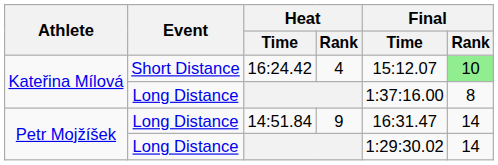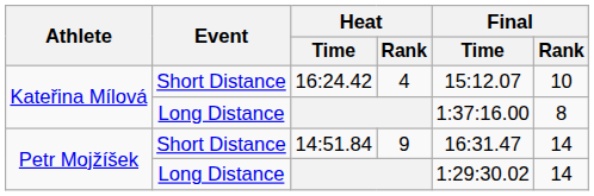16:24.42 | Final / Rank: lightgreen background -> no background
14:51.84 | Event: Long Distance -> Short Distance
